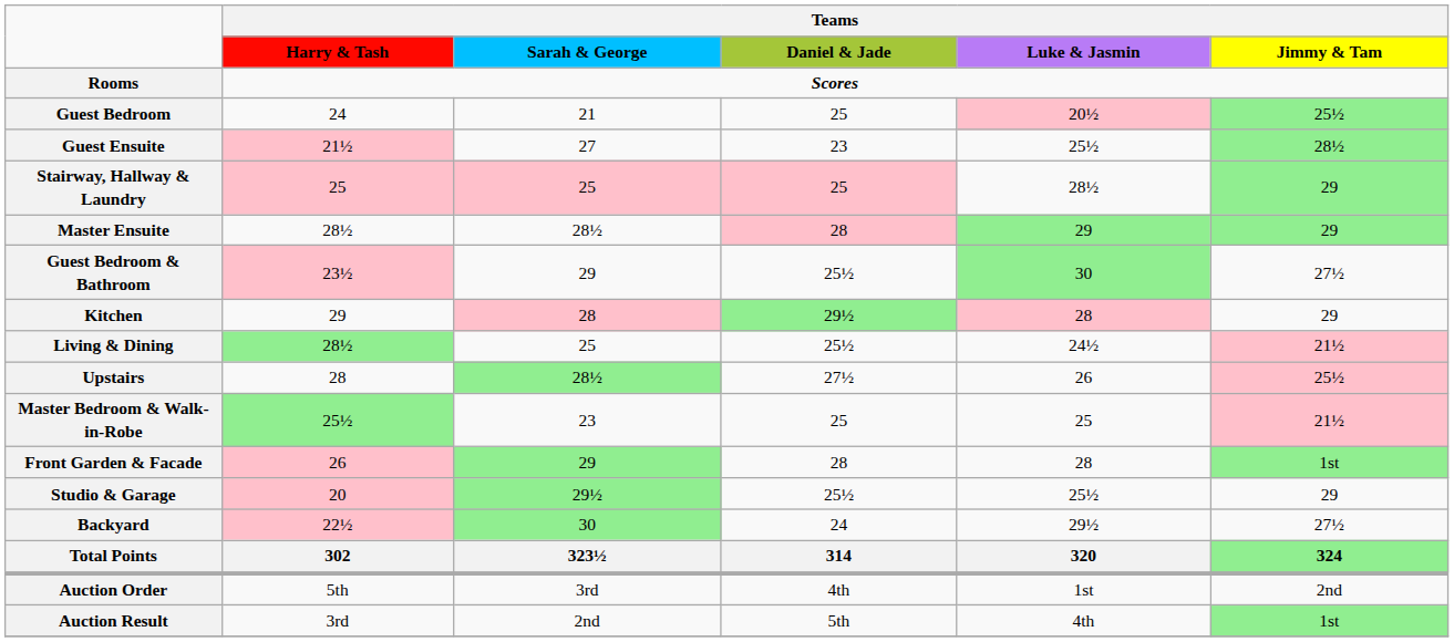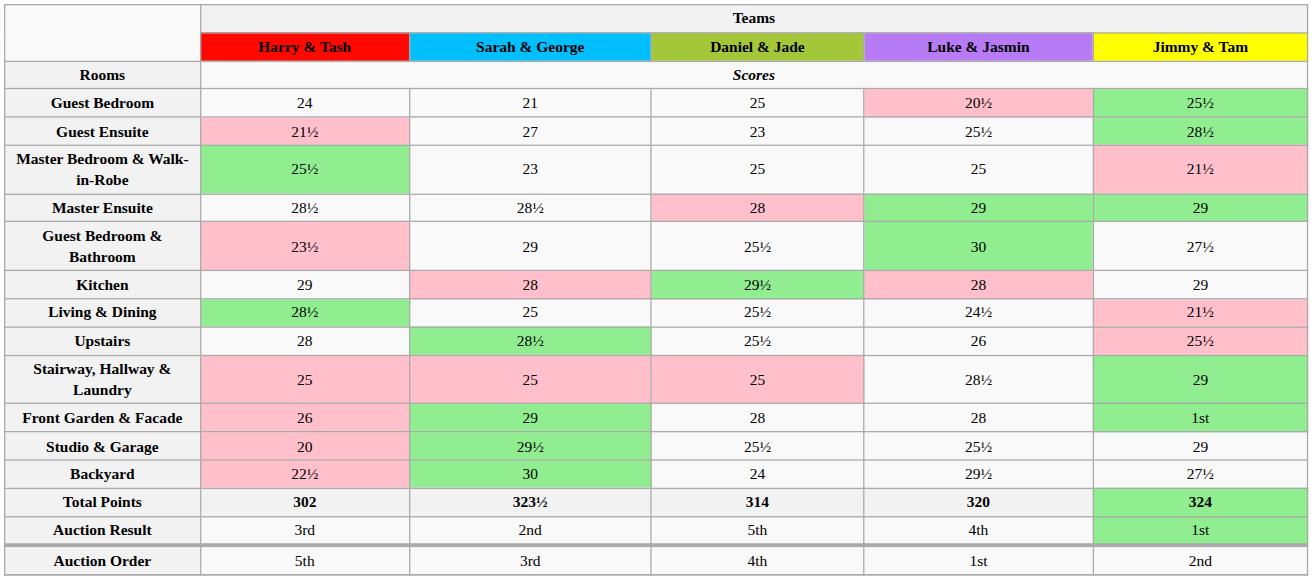rows swapped: Master Bedroom & Walk-in-Robe <-> Stairway, Hallway & Laundry
Upstairs | Teams / Daniel & Jade: 27½ -> 25½
rows swapped: Auction Order <-> Auction Result
